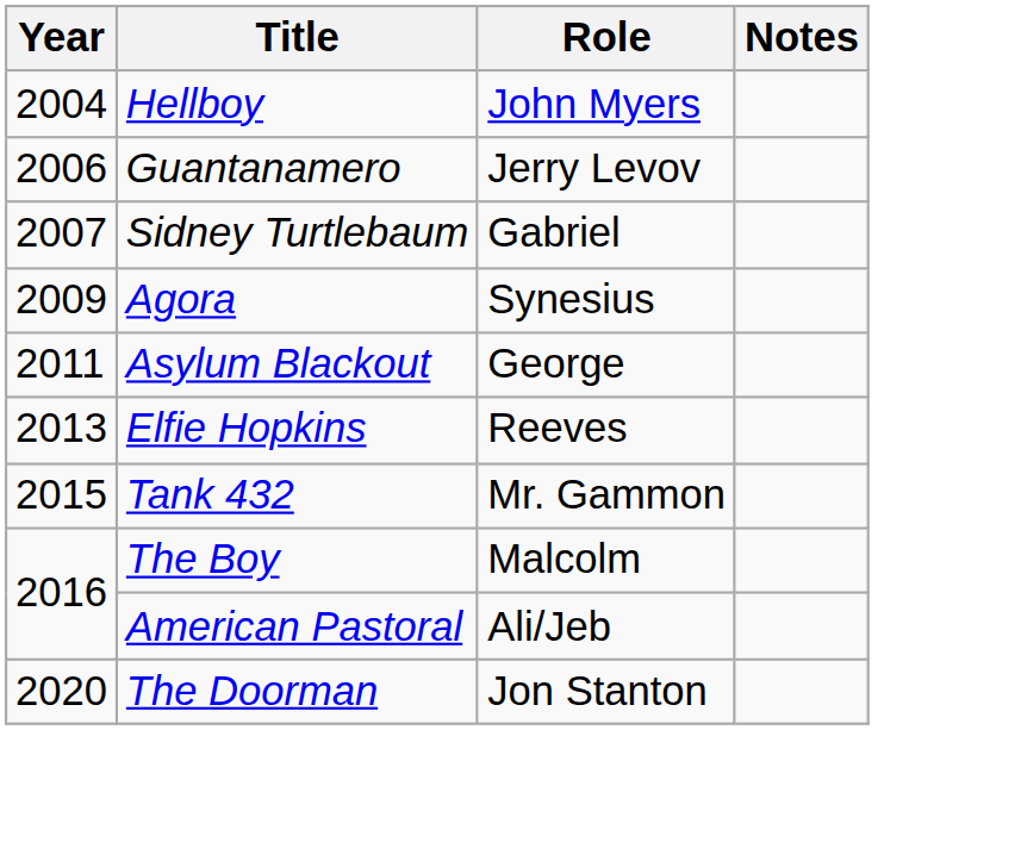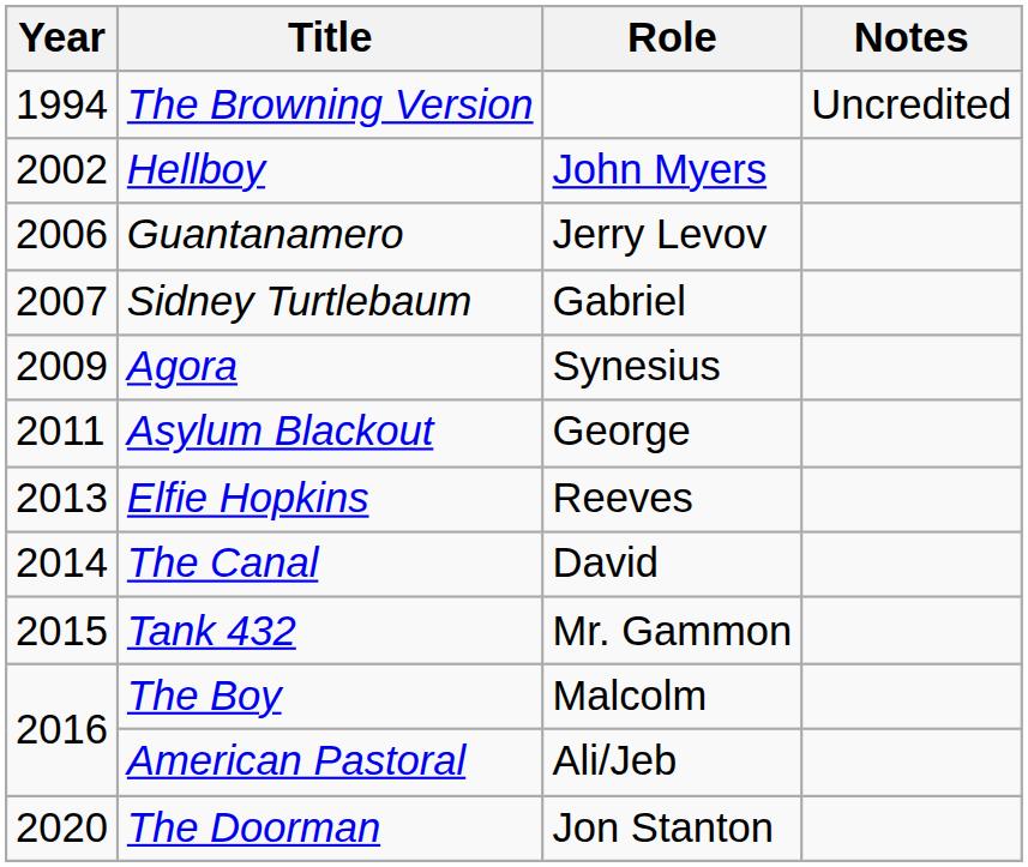+ row: 1994 | The Browning Version | Uncredited
Hellboy | Year: 2004 -> 2002
+ row: 2014 | The Canal | David
